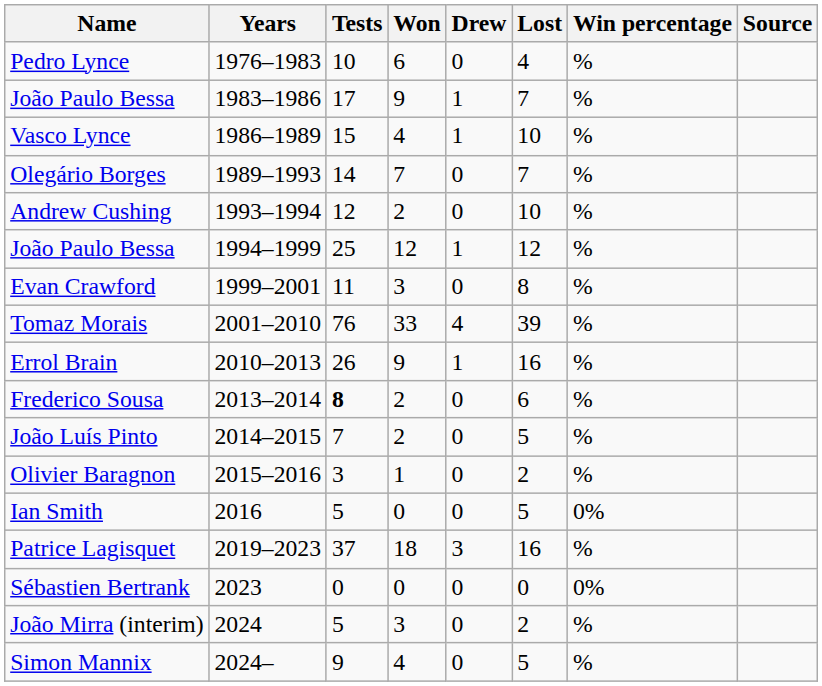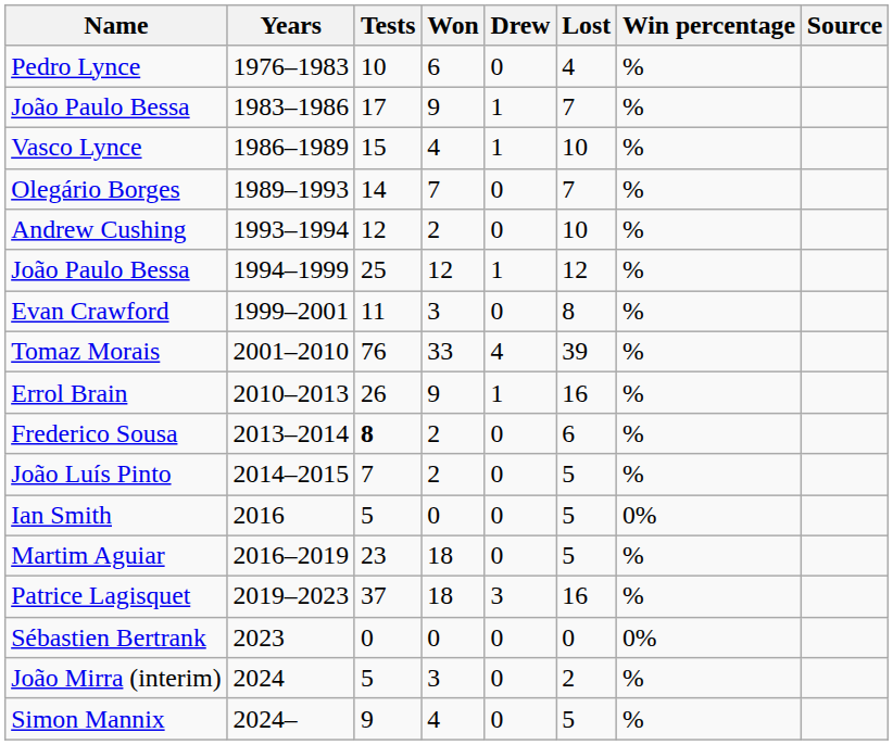- row: Olivier Baragnon | 2015–2016 | 3 | 1 | 0 | 2 | %
+ row: Martim Aguiar | 2016–2019 | 23 | 18 | 0 | 5 | %
